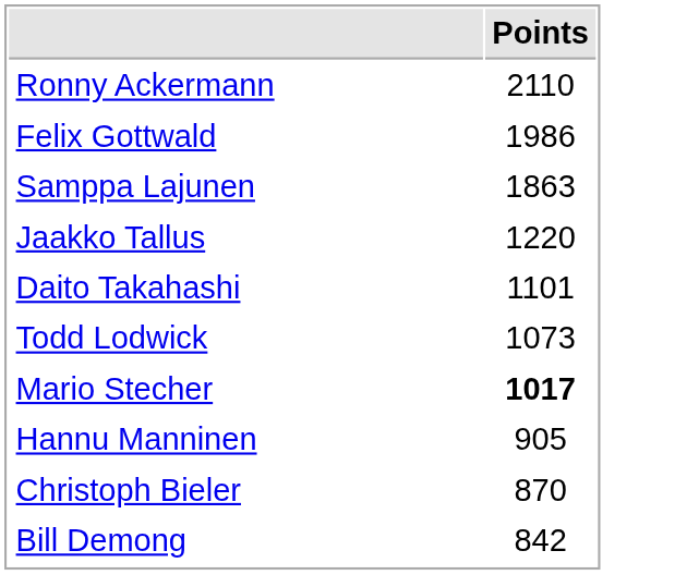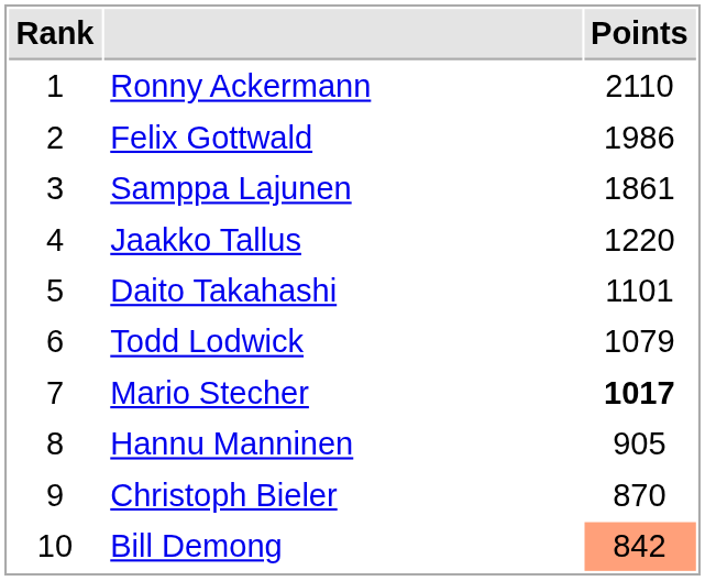+ column: Rank | 1 | 2 | 3 | 4 | 5 | 6 | 7 | 8 | 9 | 10
Samppa Lajunen | Points: 1863 -> 1861
Todd Lodwick | Points: 1073 -> 1079
Bill Demong | Points: no background -> lightsalmon background
